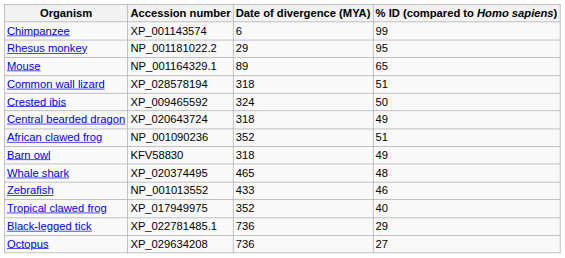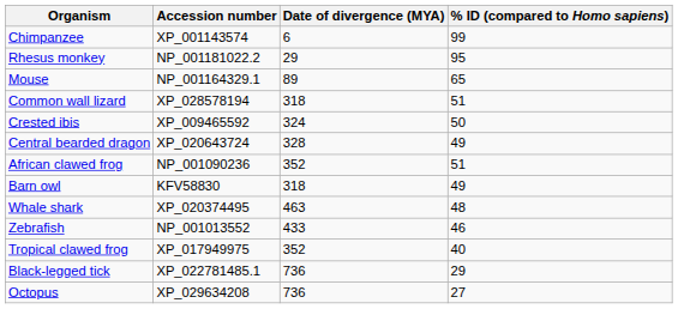Central bearded dragon | Date of divergence (MYA): 318 -> 328
Whale shark | Date of divergence (MYA): 465 -> 463
